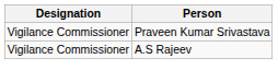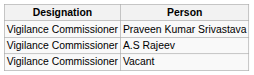+ row: Vigilance Commissioner | Vacant
